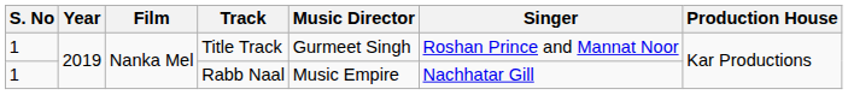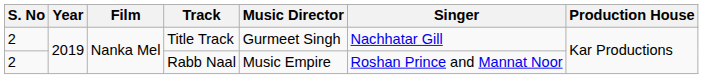Title Track | S. No: 1 -> 2
Title Track | Singer: Roshan Prince and Mannat Noor -> Nachhatar Gill
Rabb Naal | S. No: 1 -> 2
Rabb Naal | Singer: Nachhatar Gill -> Roshan Prince and Mannat Noor
